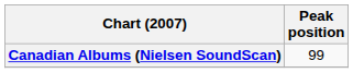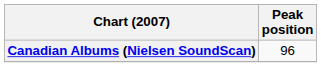Canadian Albums (Nielsen SoundScan) | Peak position: 99 -> 96
